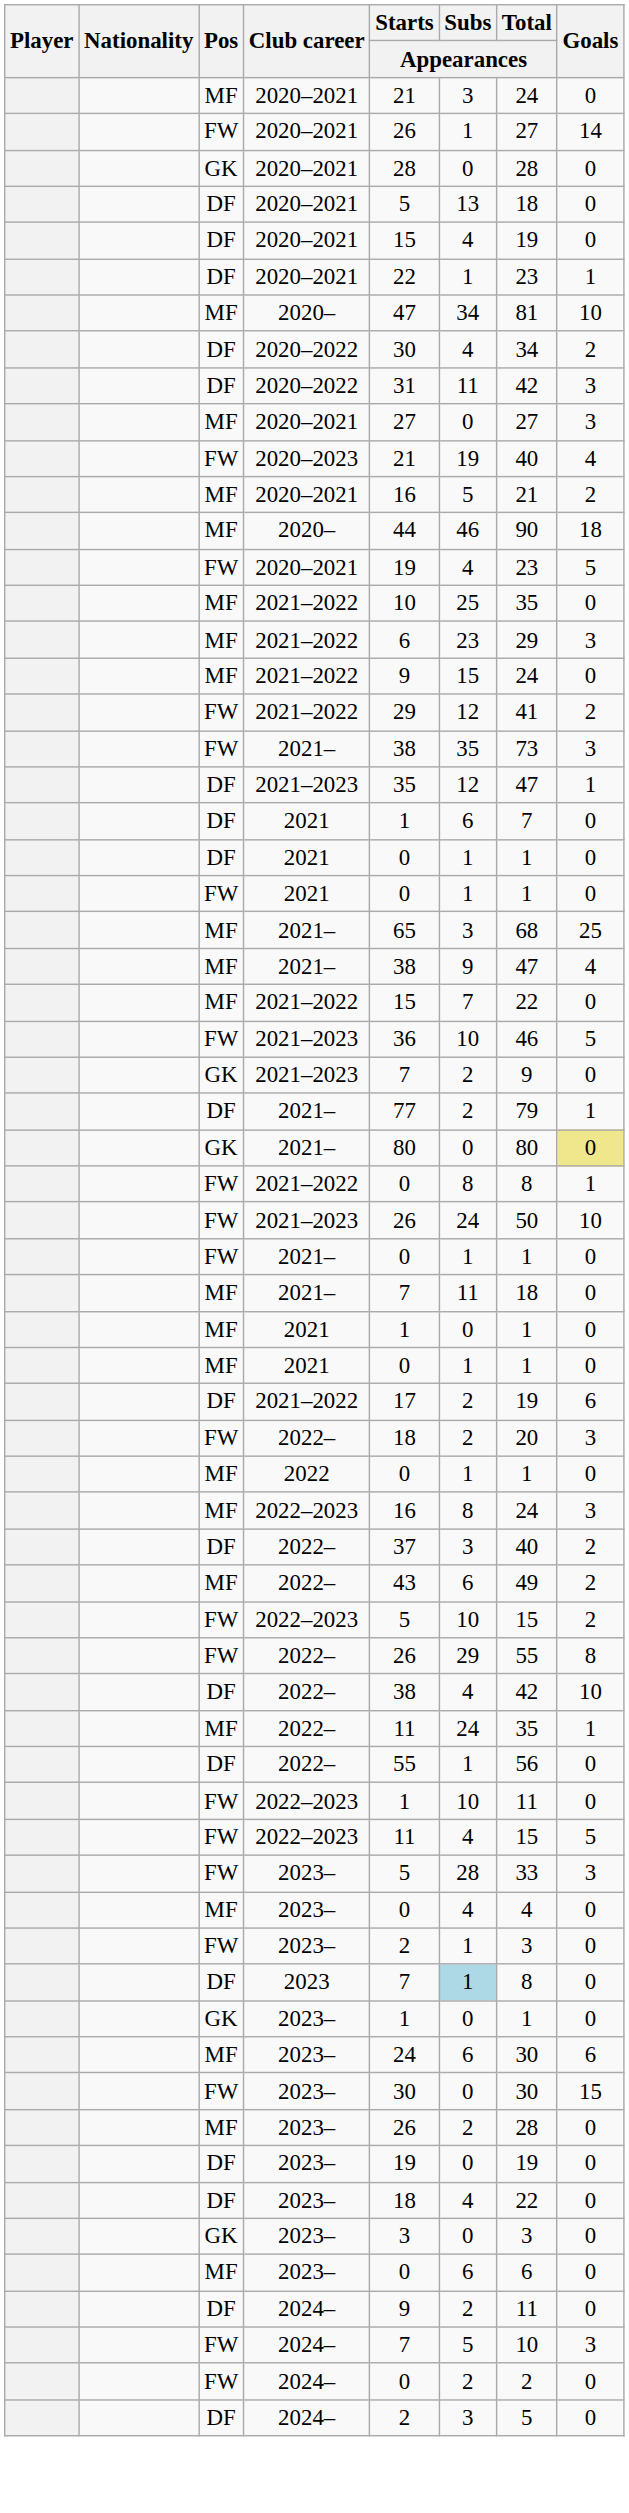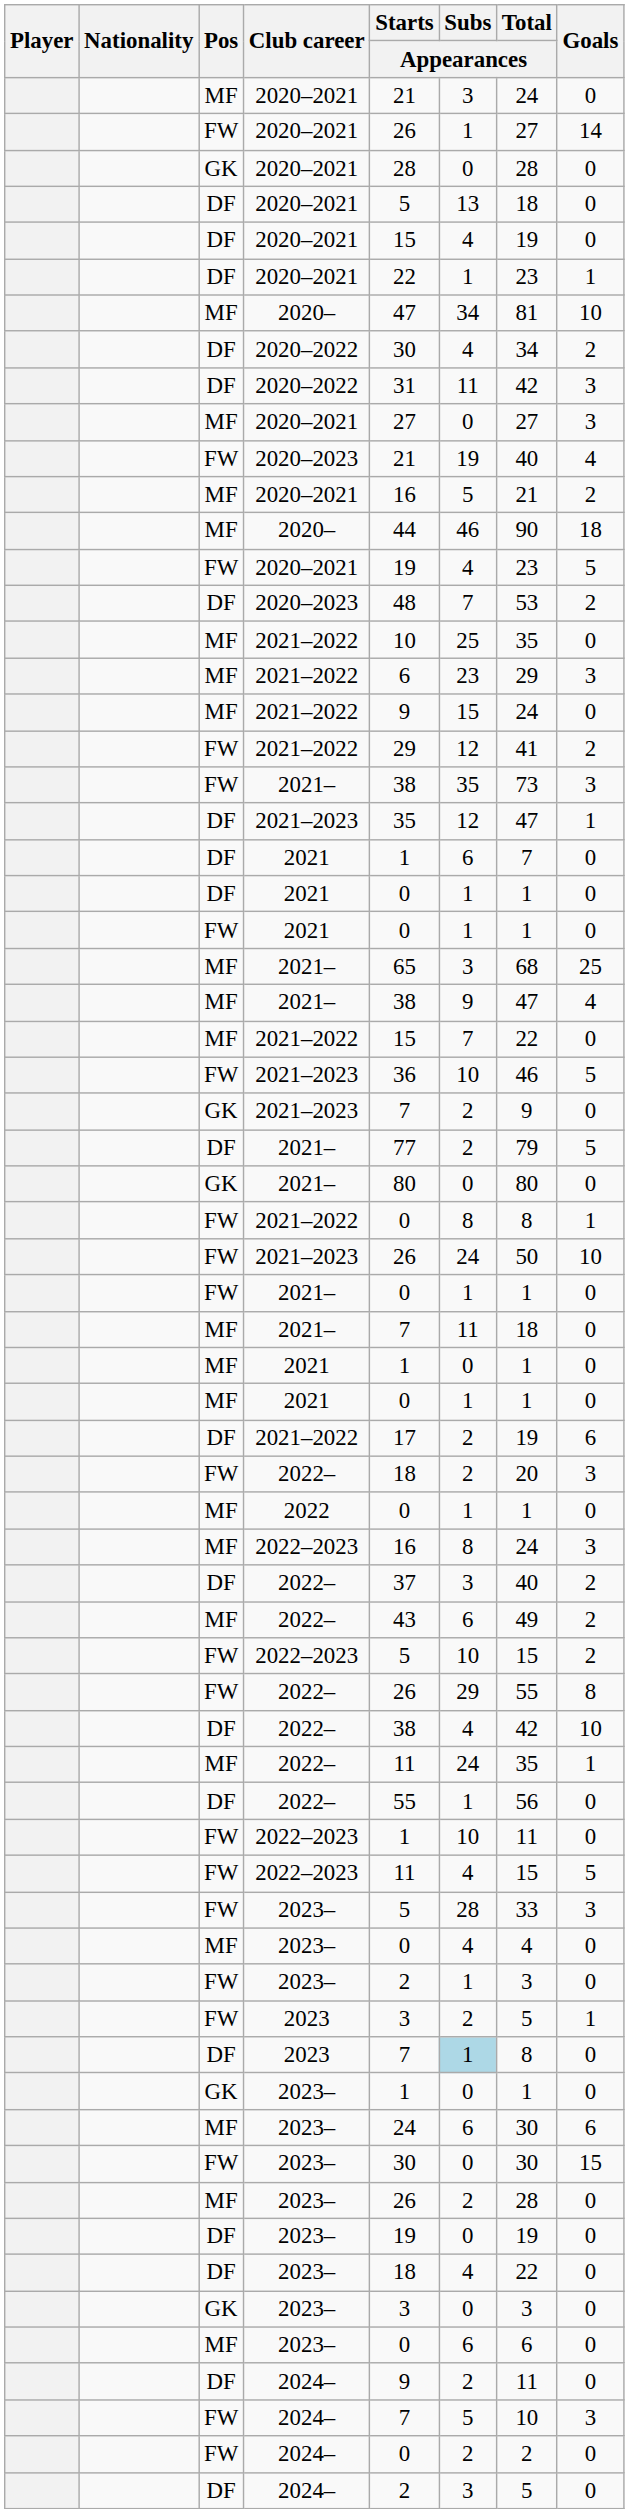+ row: DF | 2020–2023 | 48 | 7 | 53 | 2
DF / 2021– | Goals: 1 -> 5
GK / 2021– | Goals: khaki background -> no background
+ row: FW | 2023 | 3 | 2 | 5 | 1
